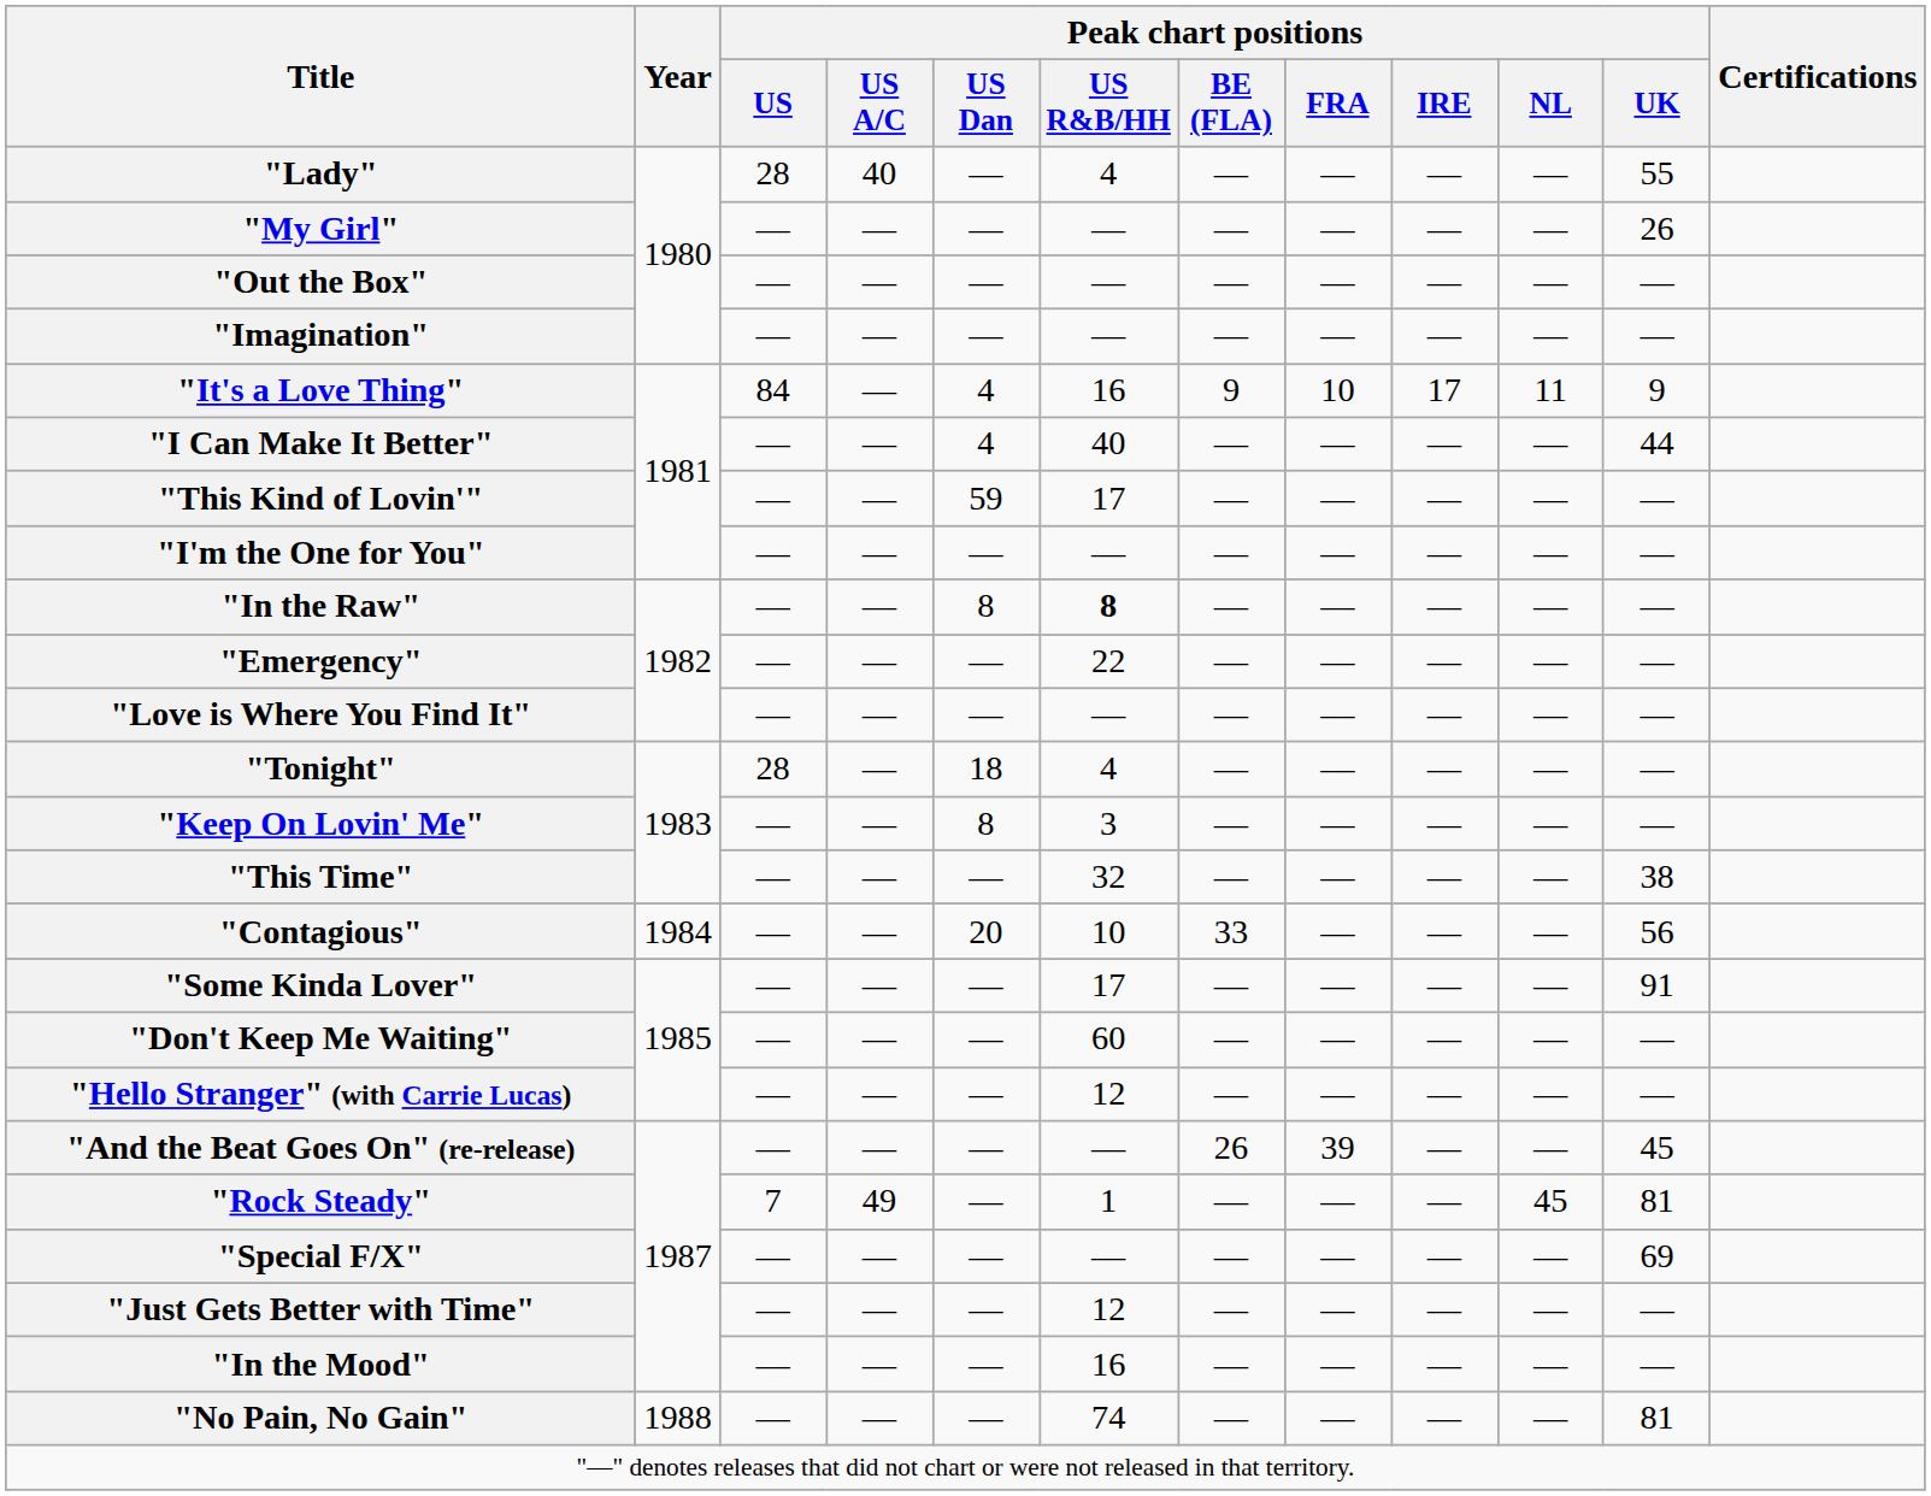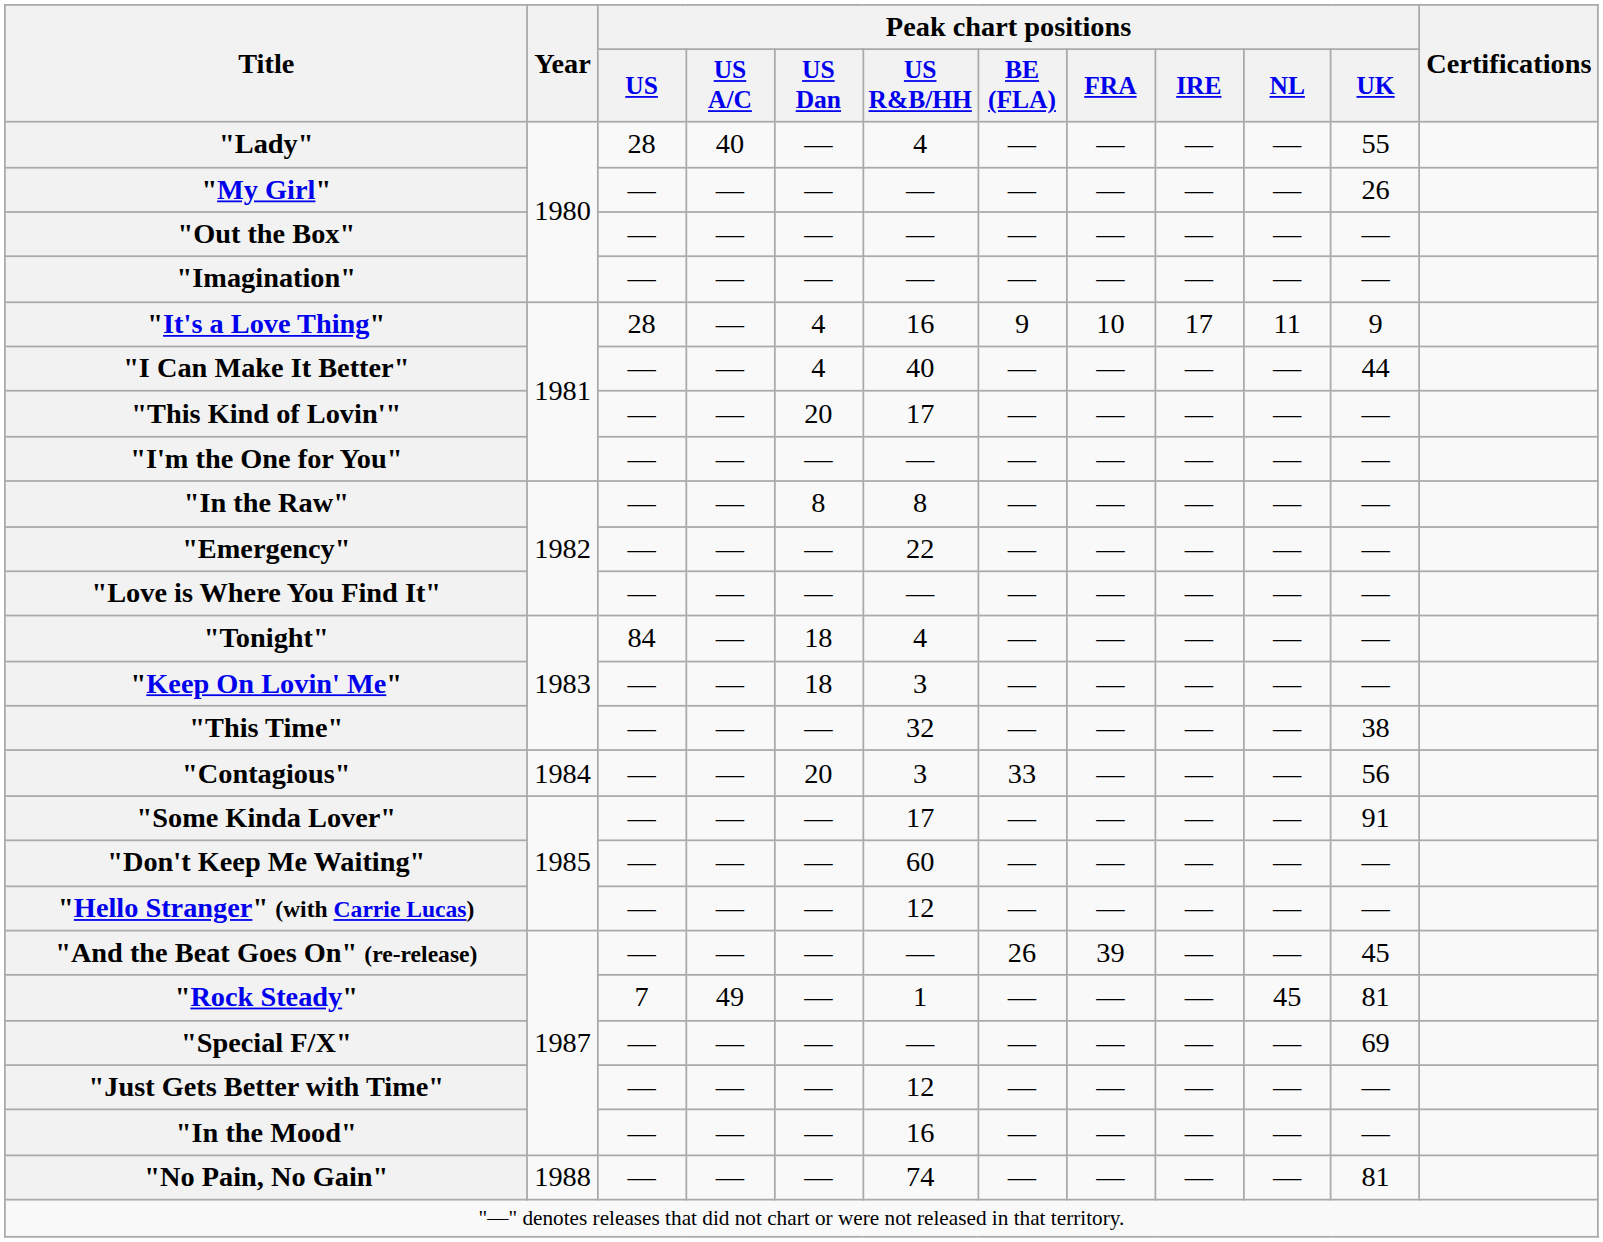"It's a Love Thing" | Peak chart positions / US: 84 -> 28
"This Kind of Lovin'" | Peak chart positions / US Dan: 59 -> 20
"In the Raw" | Peak chart positions / US R&B/HH: bold -> normal
"Tonight" | Peak chart positions / US: 28 -> 84
"Keep On Lovin' Me" | Peak chart positions / US Dan: 8 -> 18
"Contagious" | Peak chart positions / US R&B/HH: 10 -> 3
